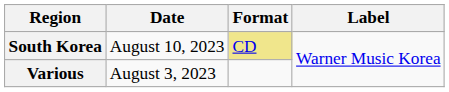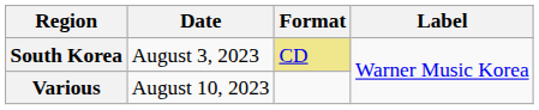South Korea | Date: August 10, 2023 -> August 3, 2023
Various | Date: August 3, 2023 -> August 10, 2023
